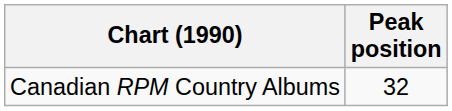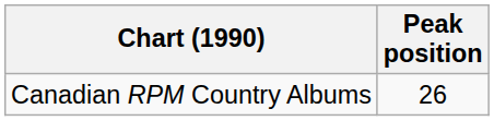Canadian RPM Country Albums | Peak position: 32 -> 26
